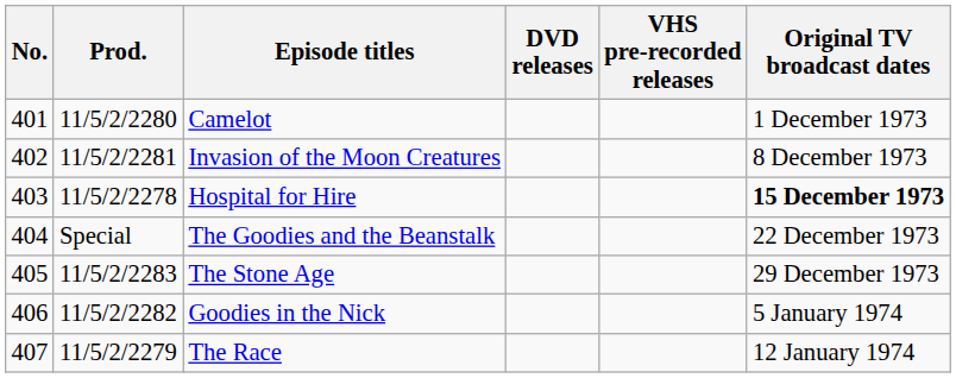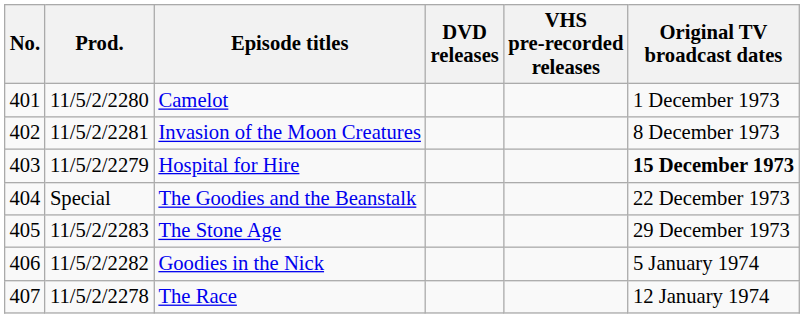Hospital for Hire | Prod.: 11/5/2/2278 -> 11/5/2/2279
The Race | Prod.: 11/5/2/2279 -> 11/5/2/2278
